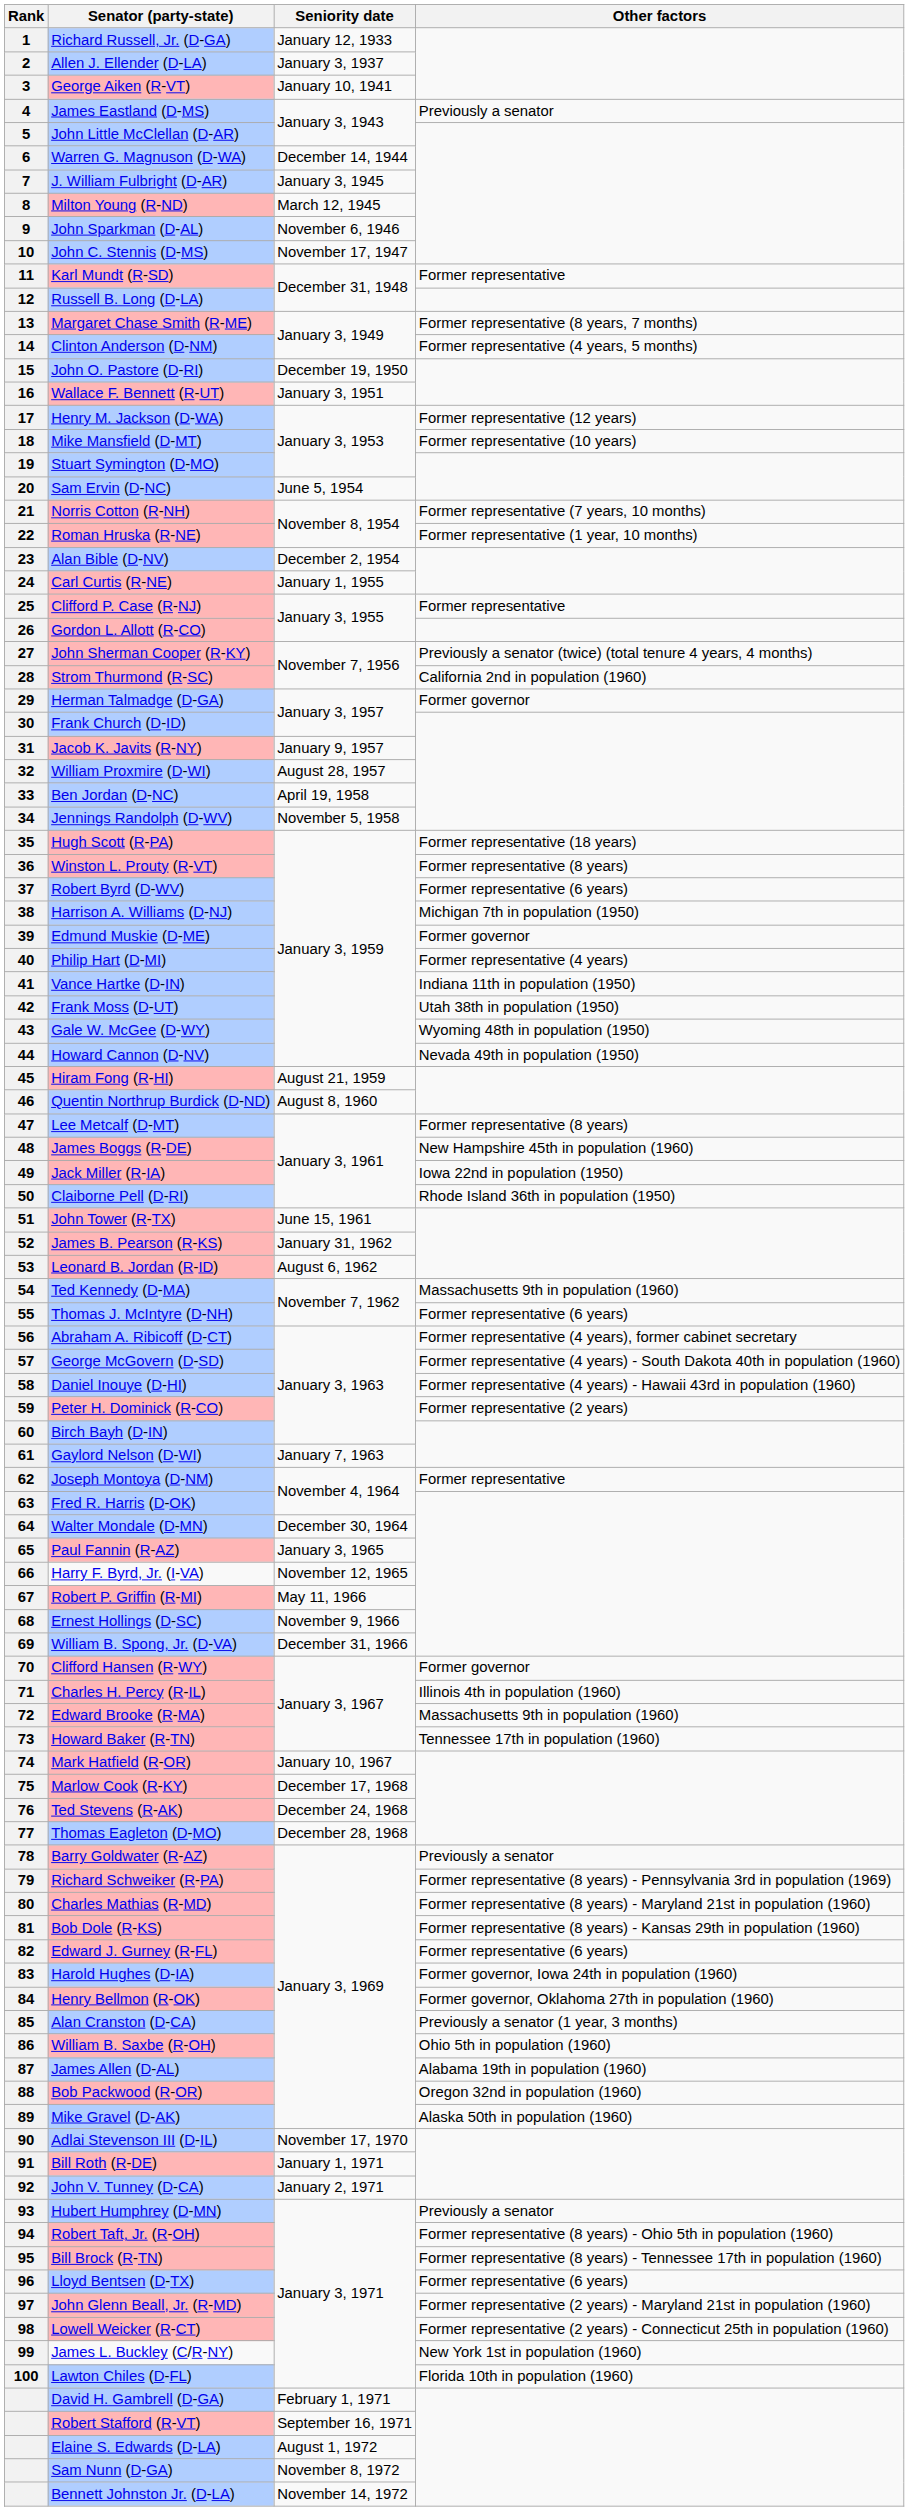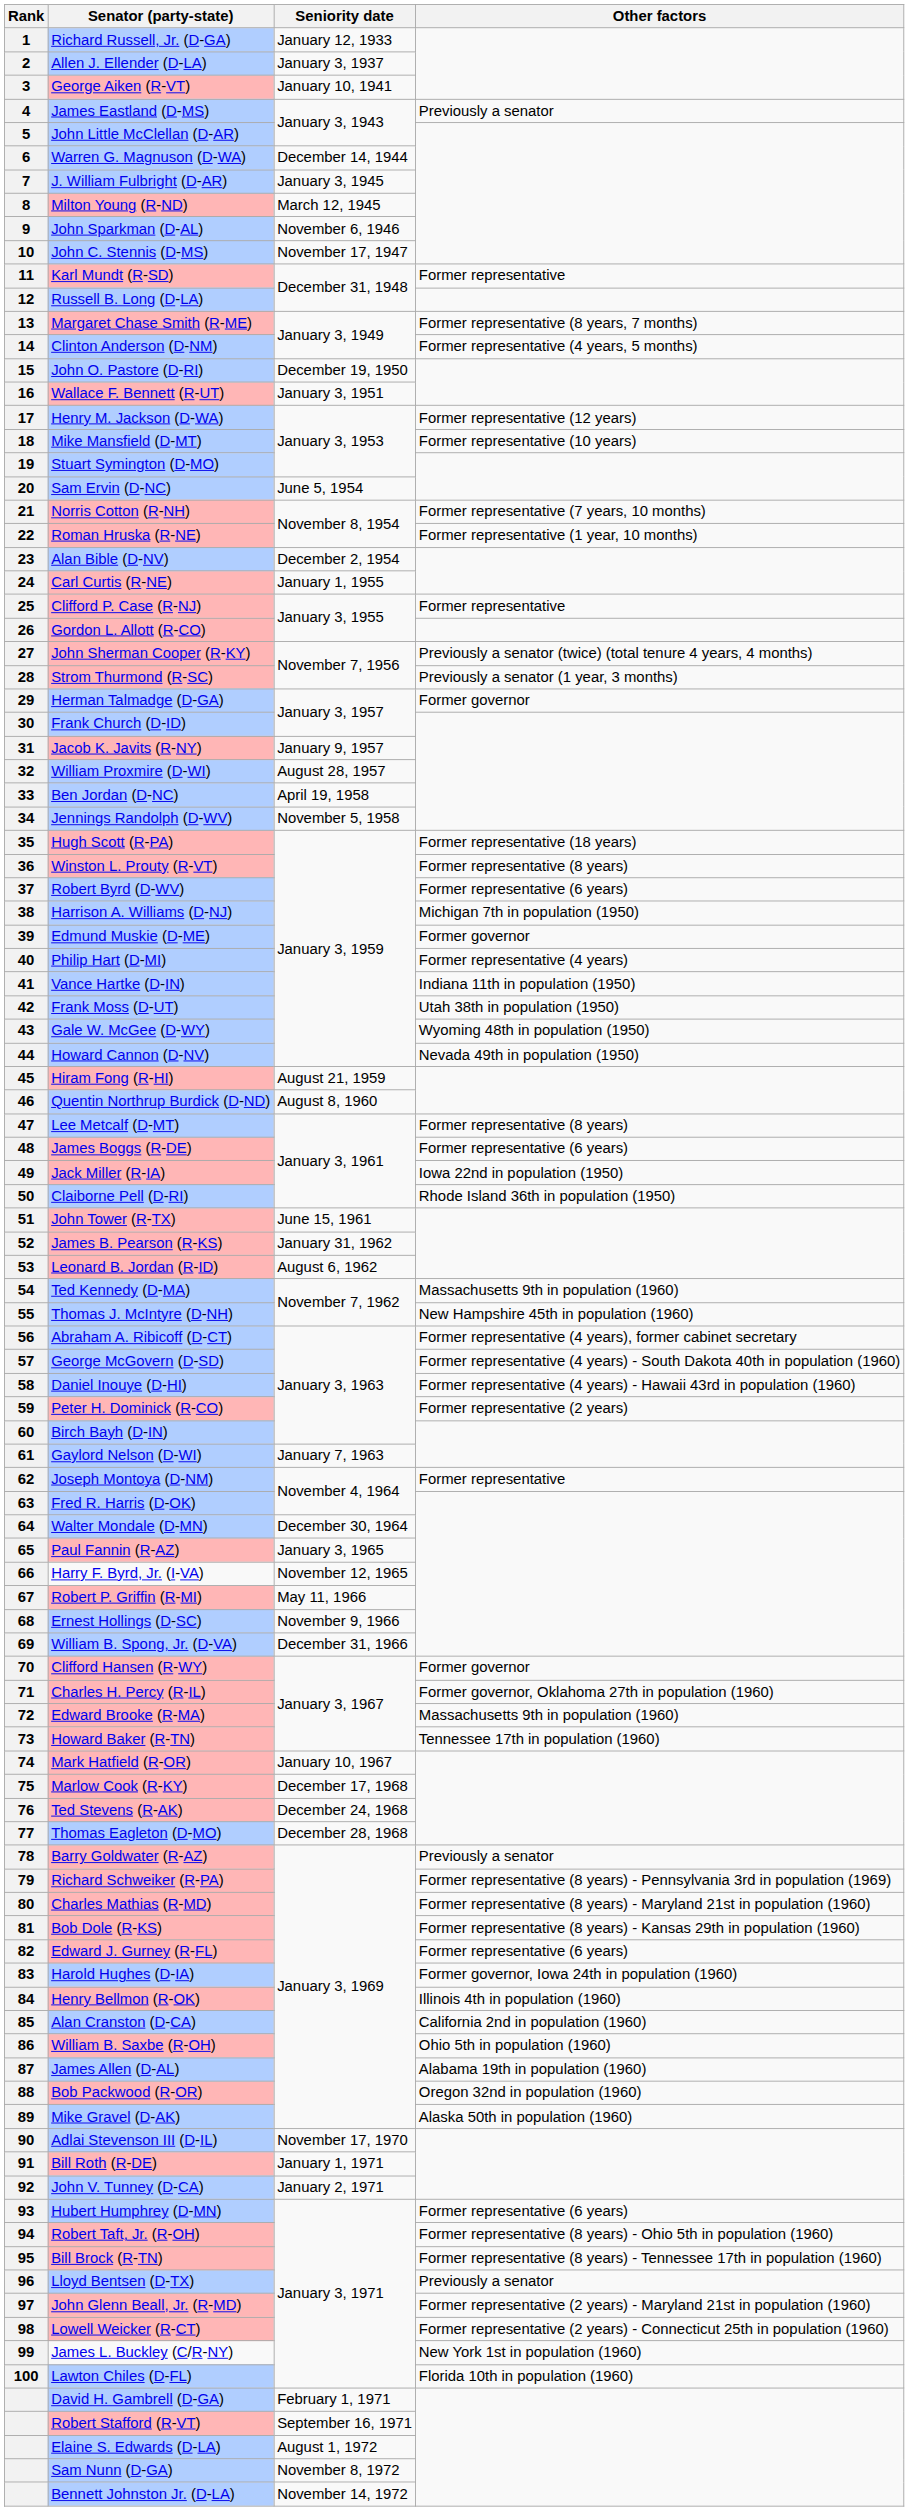Strom Thurmond (R-SC) | Other factors: California 2nd in population (1960) -> Previously a senator (1 year, 3 months)
James Boggs (R-DE) | Other factors: New Hampshire 45th in population (1960) -> Former representative (6 years)
Thomas J. McIntyre (D-NH) | Other factors: Former representative (6 years) -> New Hampshire 45th in population (1960)
Charles H. Percy (R-IL) | Other factors: Illinois 4th in population (1960) -> Former governor, Oklahoma 27th in population (1960)
Henry Bellmon (R-OK) | Other factors: Former governor, Oklahoma 27th in population (1960) -> Illinois 4th in population (1960)
Alan Cranston (D-CA) | Other factors: Previously a senator (1 year, 3 months) -> California 2nd in population (1960)
Hubert Humphrey (D-MN) | Other factors: Previously a senator -> Former representative (6 years)
Lloyd Bentsen (D-TX) | Other factors: Former representative (6 years) -> Previously a senator
